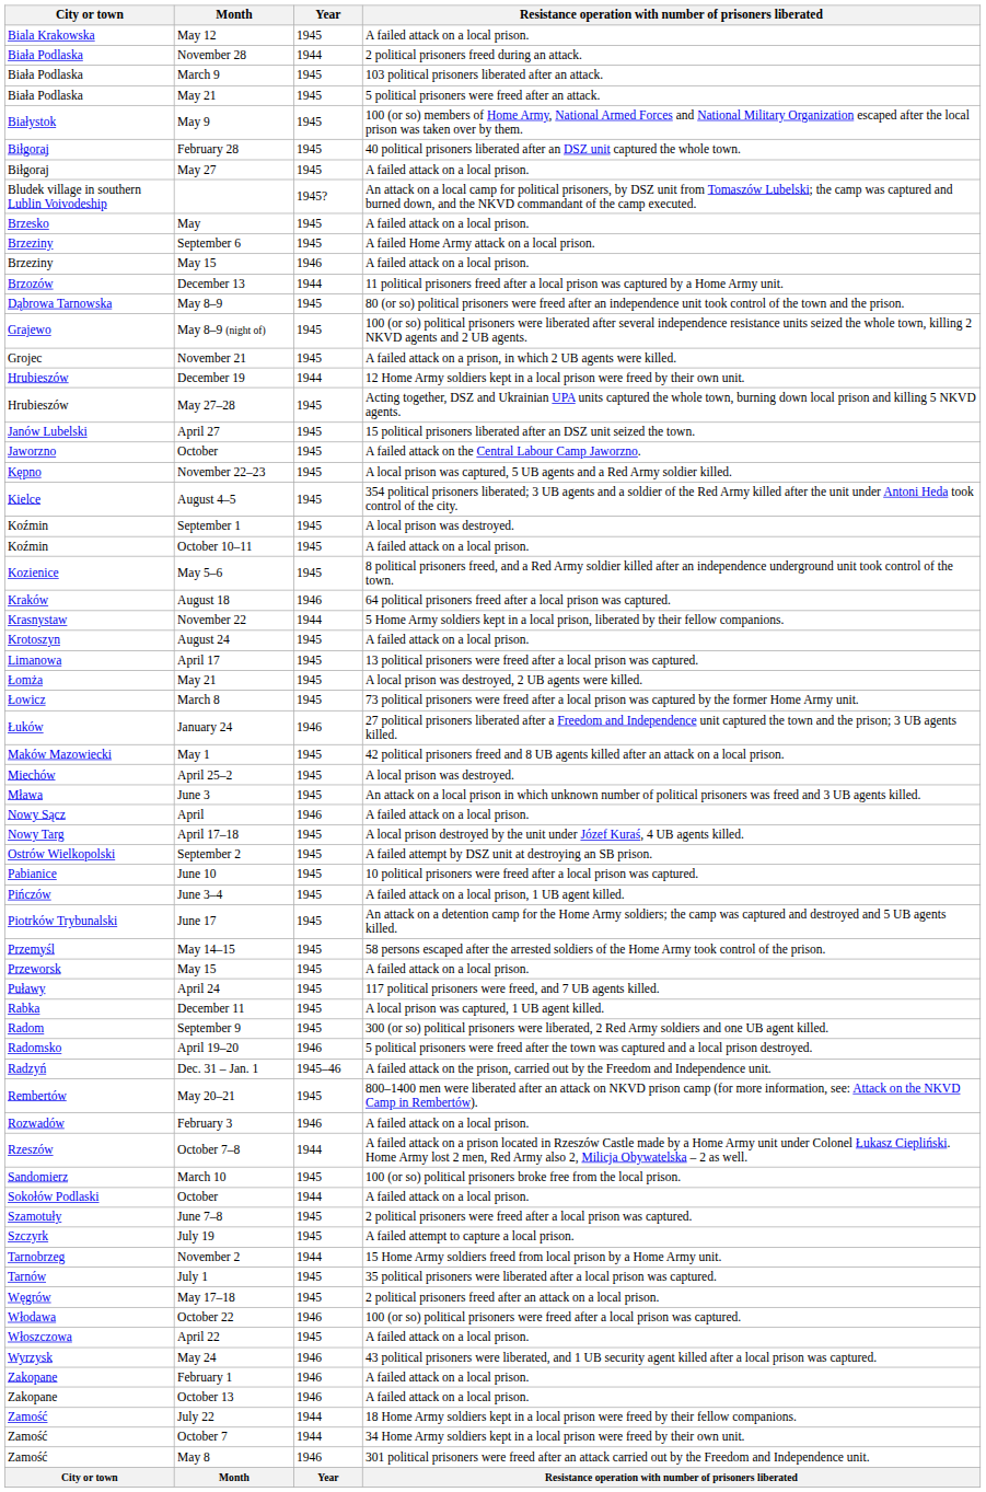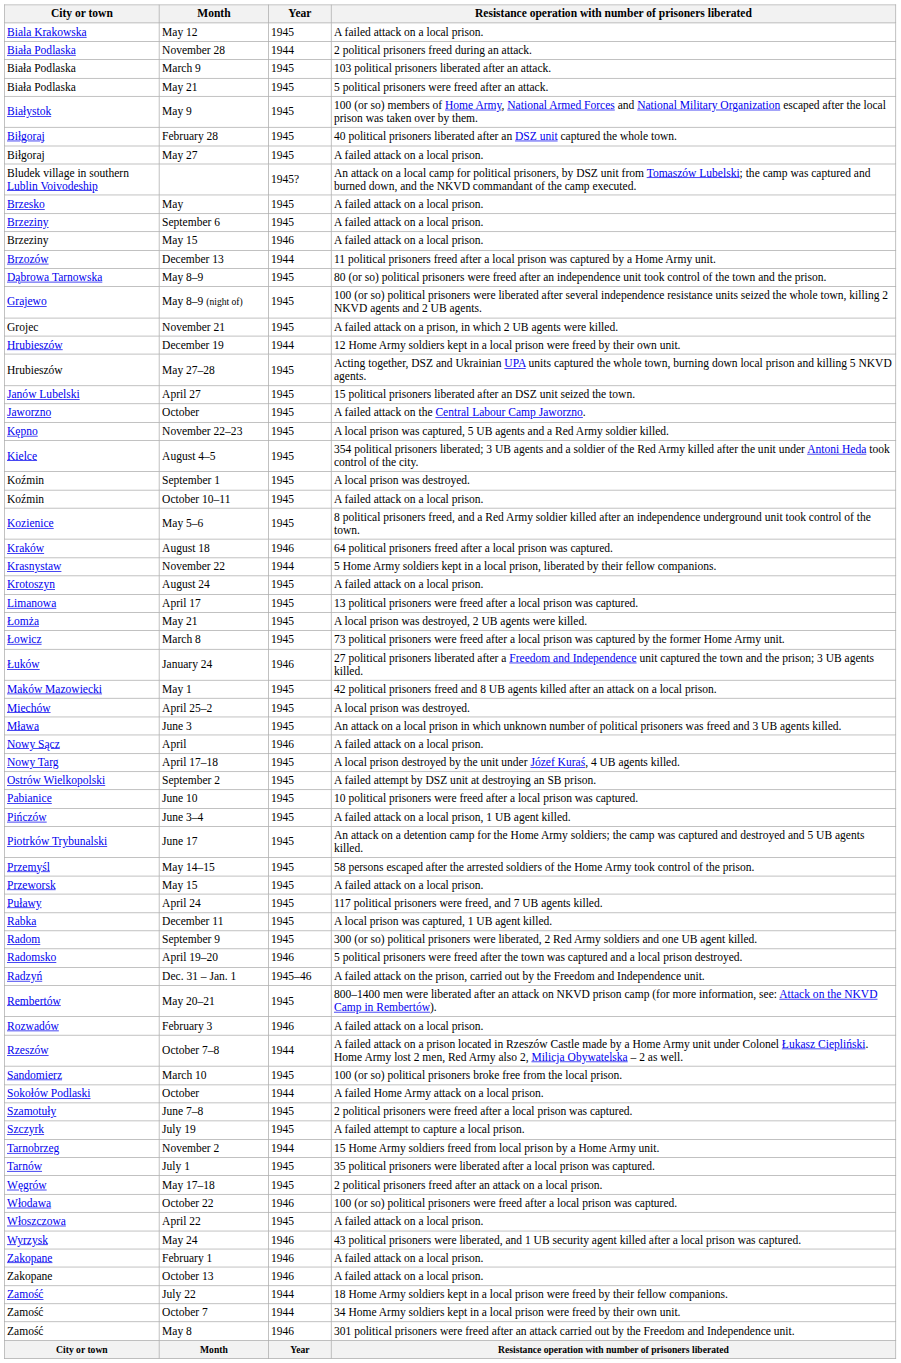September 6 | Resistance operation with number of prisoners liberated: A failed Home Army attack on a local prison. -> A failed attack on a local prison.
Sokołów Podlaski / October | Resistance operation with number of prisoners liberated: A failed attack on a local prison. -> A failed Home Army attack on a local prison.
